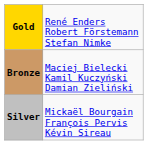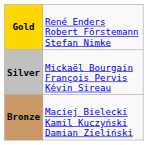rows swapped: Silver <-> Bronze
